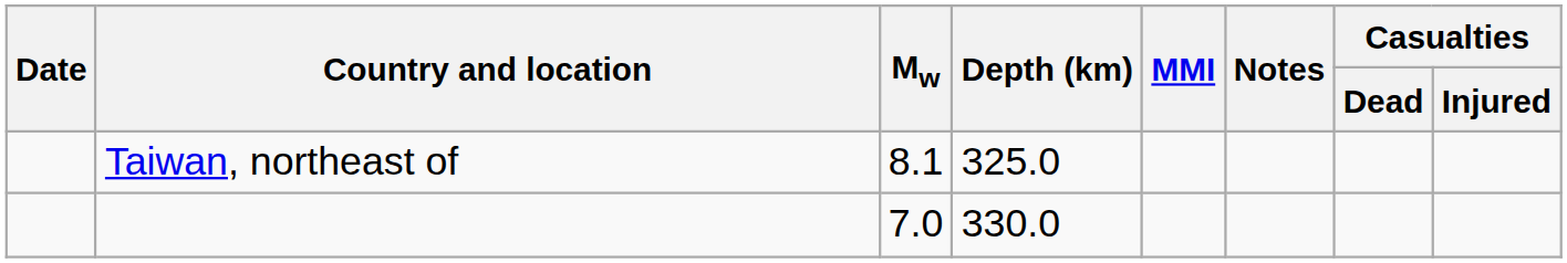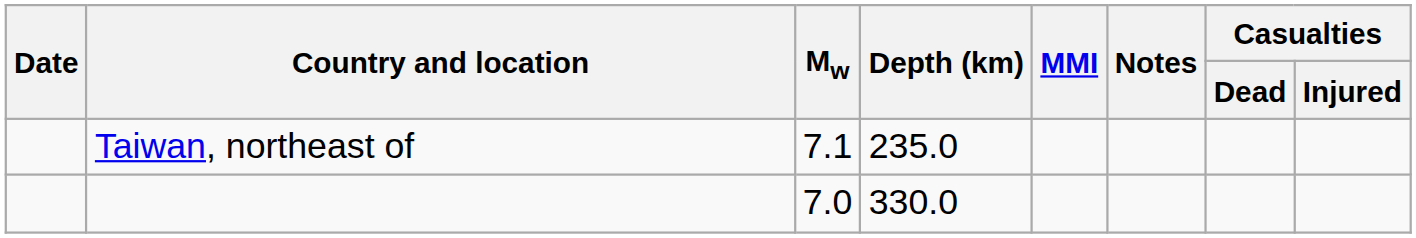Taiwan, northeast of | Mw: 8.1 -> 7.1
Taiwan, northeast of | Depth (km): 325.0 -> 235.0
